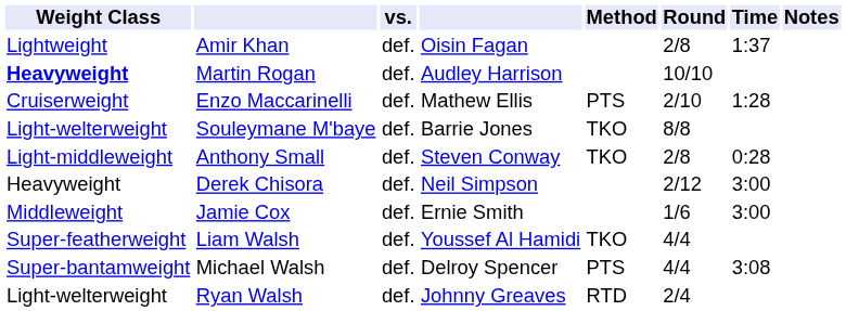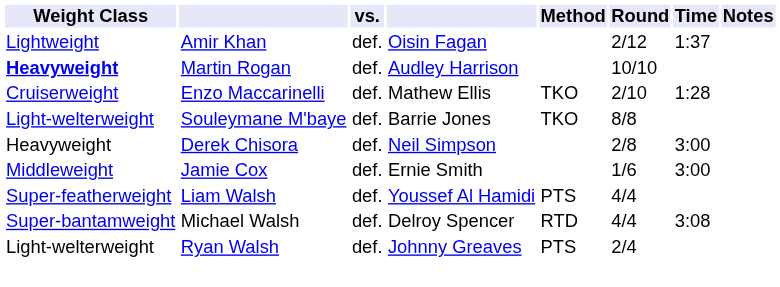Amir Khan | Round: 2/8 -> 2/12
Enzo Maccarinelli | Method: PTS -> TKO
- row: Light-middleweight | Anthony Small | def. | Steven Conway | TKO | 2/8 | 0:28
Derek Chisora | Round: 2/12 -> 2/8
Liam Walsh | Method: TKO -> PTS
Michael Walsh | Method: PTS -> RTD
Ryan Walsh | Method: RTD -> PTS
